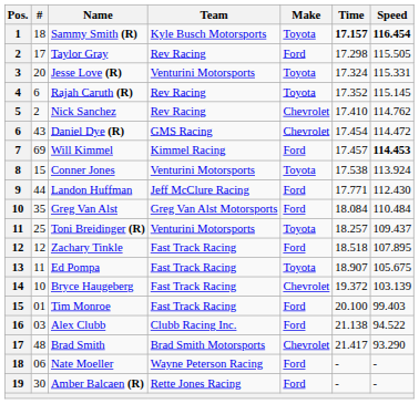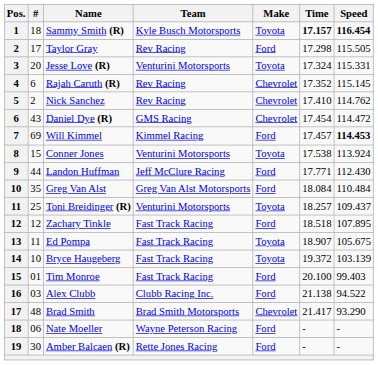Rajah Caruth (R) | Make: Toyota -> Chevrolet
Bryce Haugeberg | Make: Chevrolet -> Toyota
